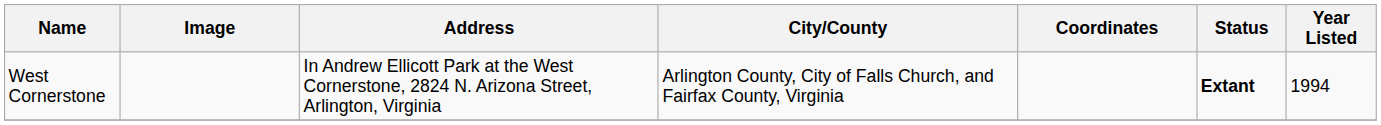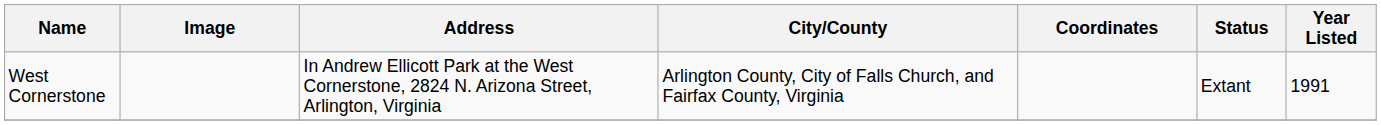West Cornerstone | Status: bold -> normal
West Cornerstone | Year Listed: 1994 -> 1991
